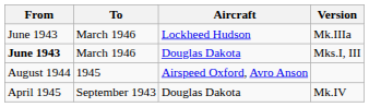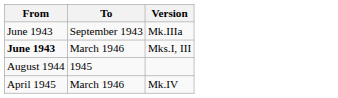- column: Aircraft | Lockheed Hudson | Douglas Dakota | Airspeed Oxford, Avro Anson | Douglas Dakota
Mk.IIIa | To: March 1946 -> September 1943
Mk.IV | To: September 1943 -> March 1946
